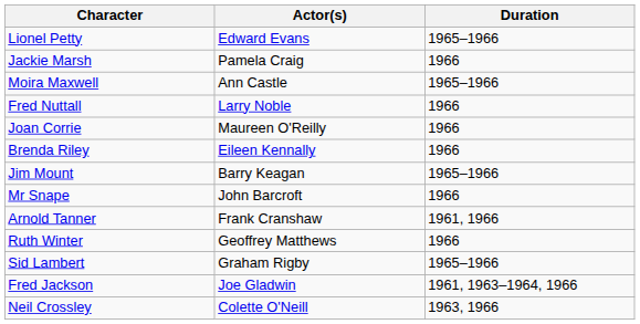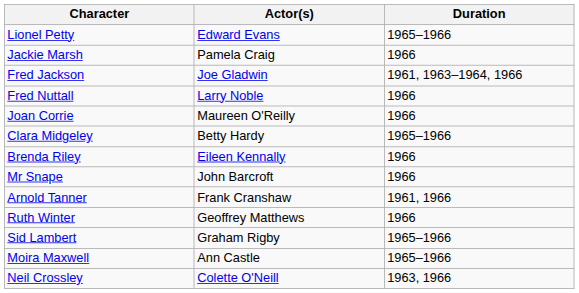rows swapped: Fred Jackson <-> Moira Maxwell
+ row: Clara Midgeley | Betty Hardy | 1965–1966
- row: Jim Mount | Barry Keagan | 1965–1966
